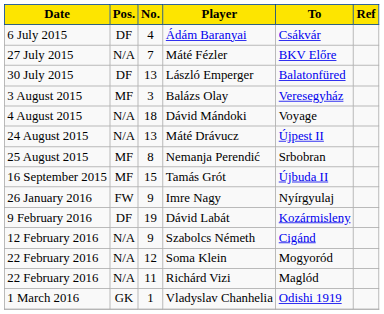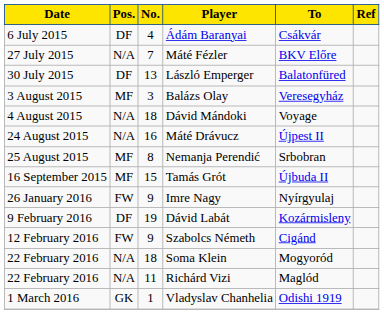Máté Drávucz | No.: 13 -> 16
Szabolcs Németh | Pos.: N/A -> FW
Soma Klein | No.: 12 -> 18
